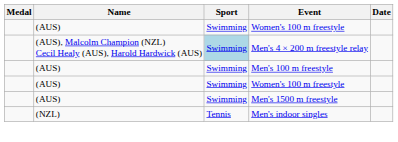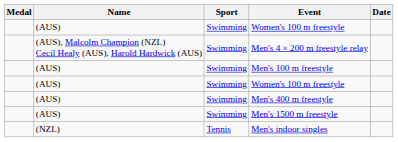Men's 4 × 200 m freestyle relay | Sport: lightblue background -> no background
+ row: (AUS) | Swimming | Men's 400 m freestyle
